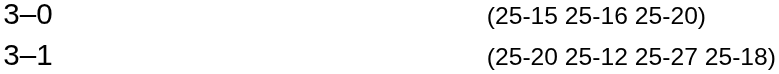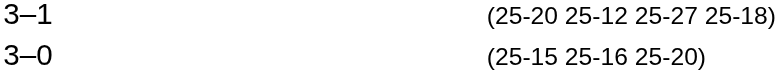rows swapped: 3–1 <-> 3–0
